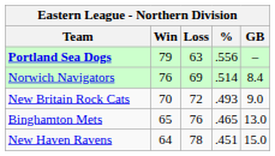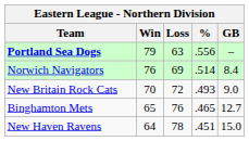Binghamton Mets | GB: 13.0 -> 12.7
